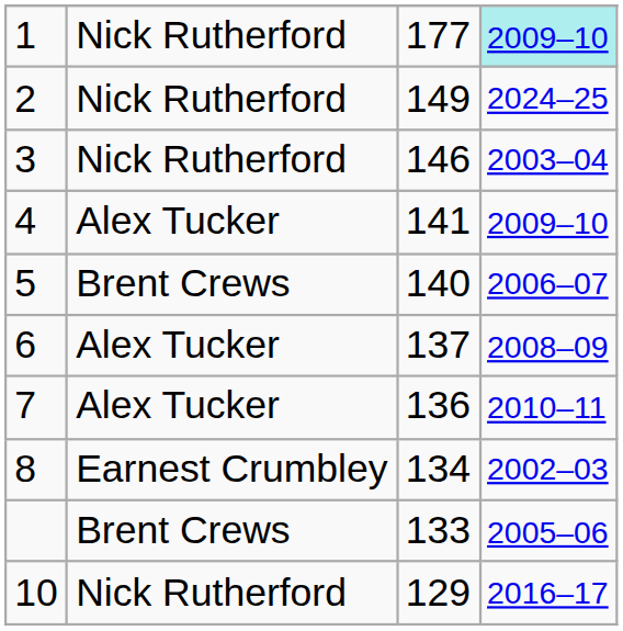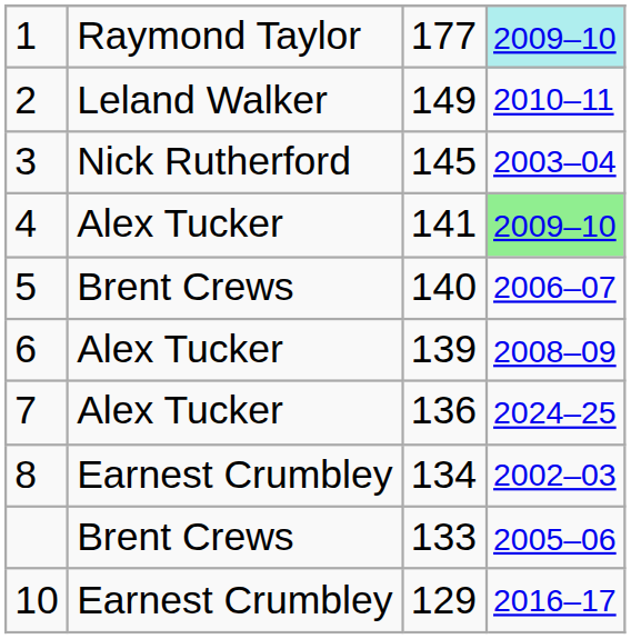1 | column 2: Nick Rutherford -> Raymond Taylor
2 | column 2: Nick Rutherford -> Leland Walker
2 | column 4: 2024–25 -> 2010–11
3 | column 3: 146 -> 145
4 | column 4: no background -> lightgreen background
6 | column 3: 137 -> 139
7 | column 4: 2010–11 -> 2024–25
10 | column 2: Nick Rutherford -> Earnest Crumbley
